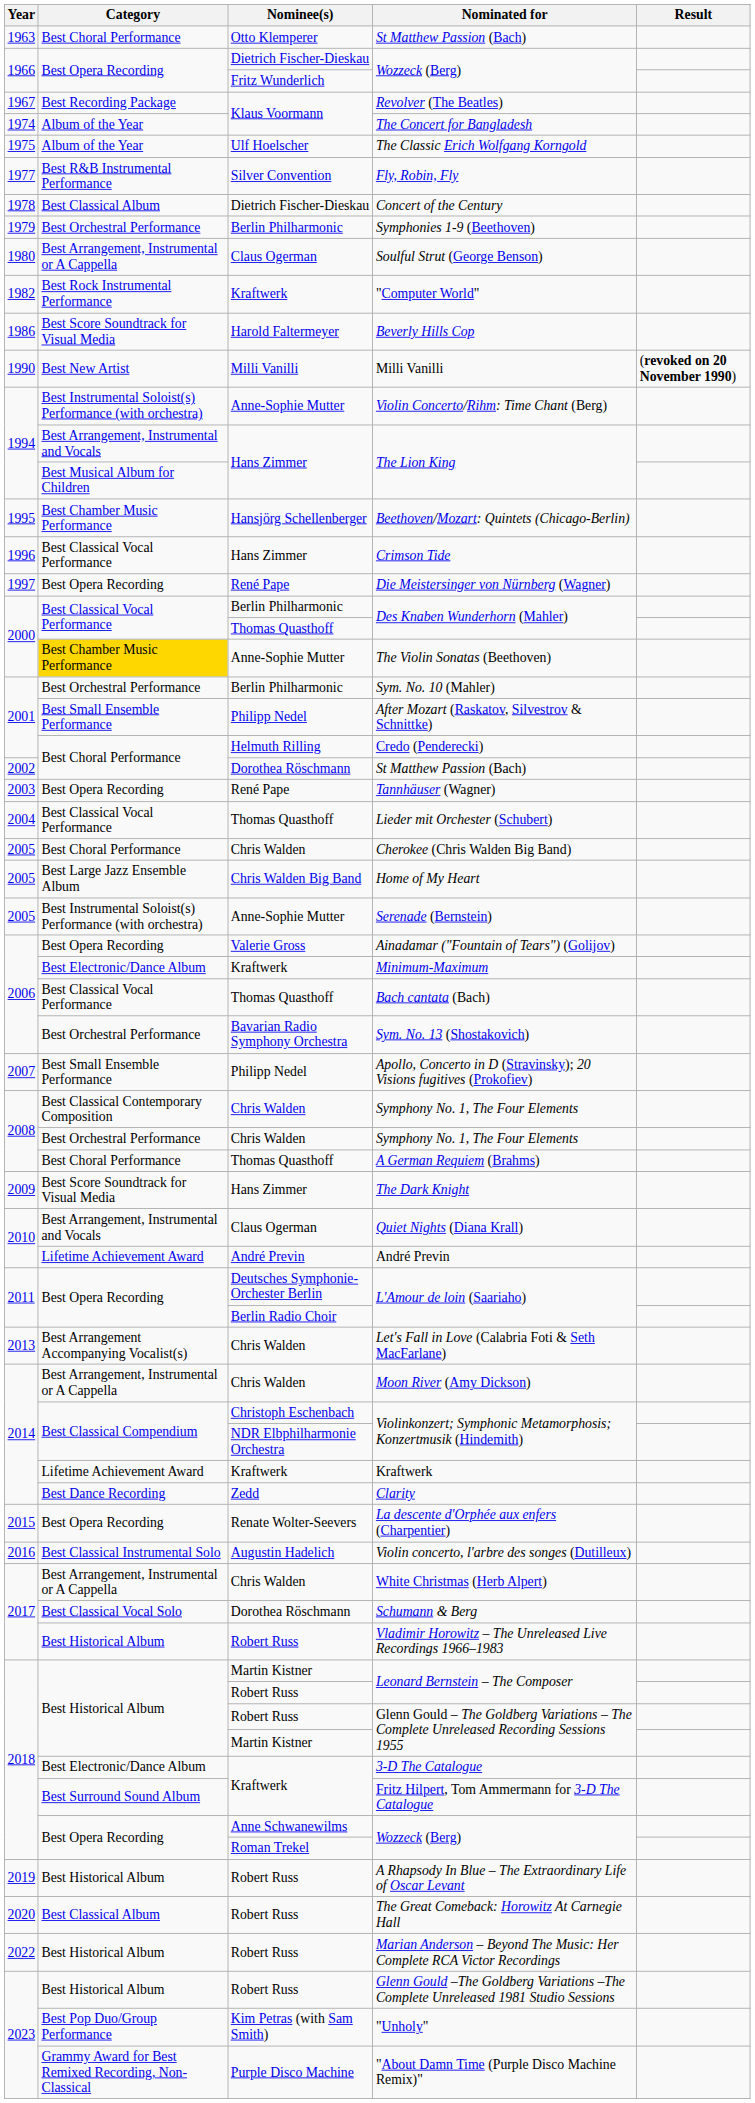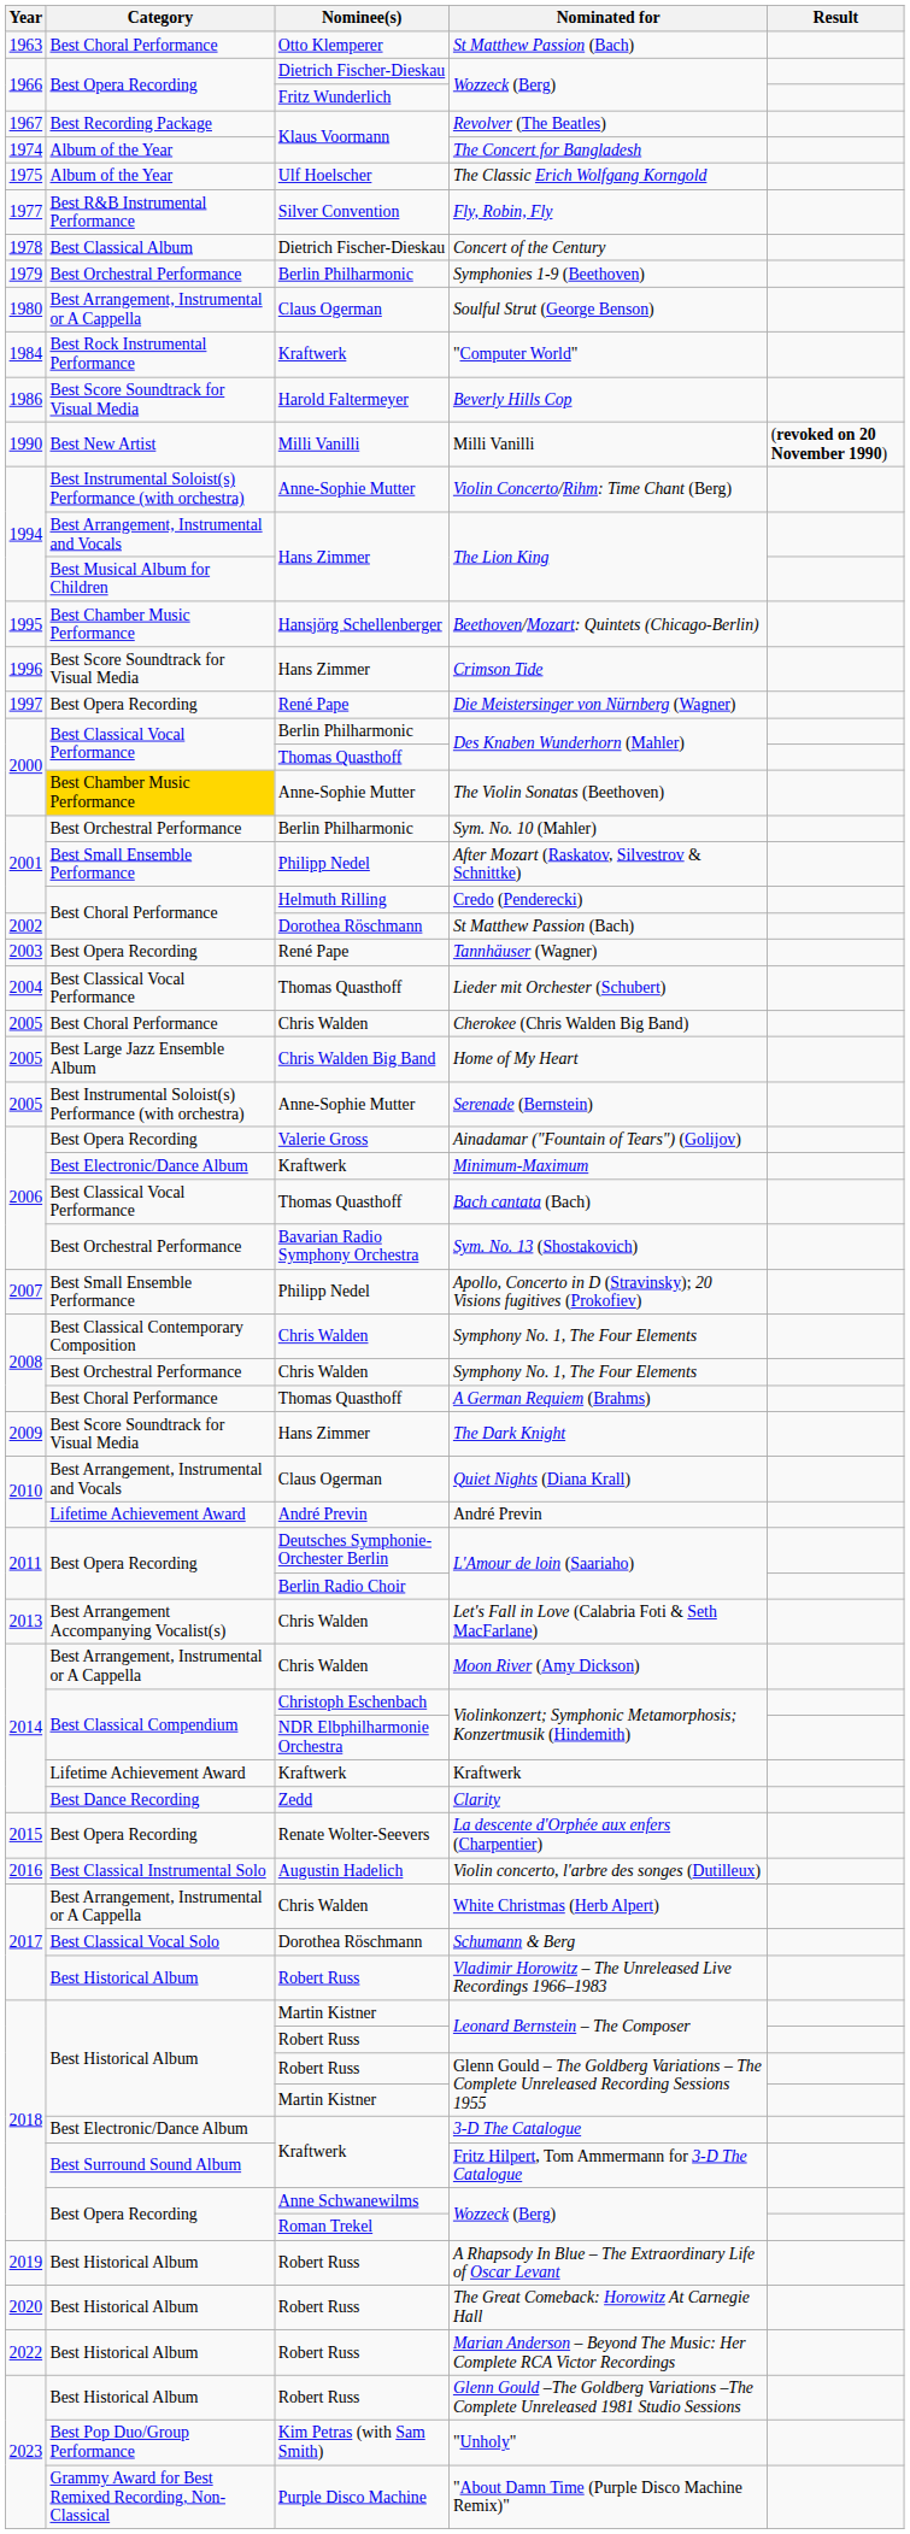"Computer World" | Year: 1982 -> 1984
Crimson Tide | Category: Best Classical Vocal Performance -> Best Score Soundtrack for Visual Media
The Great Comeback: Horowitz At Carnegie Hall | Category: Best Classical Album -> Best Historical Album
